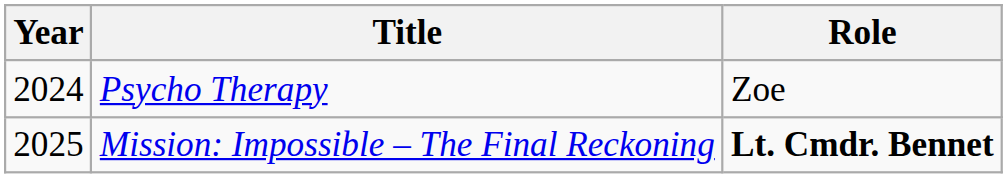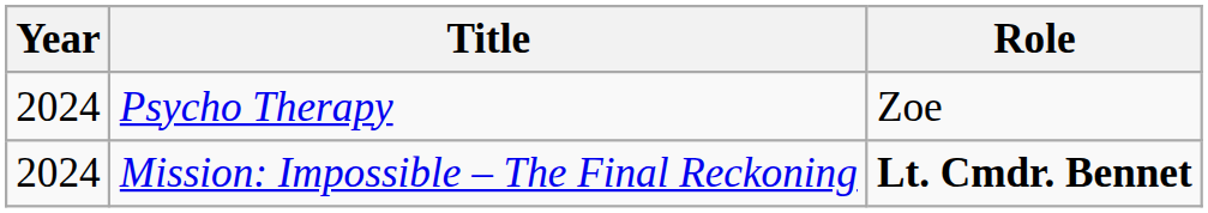Mission: Impossible – The Final Reckoning | Year: 2025 -> 2024
